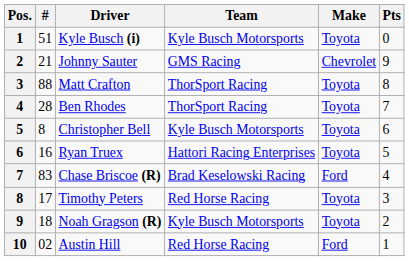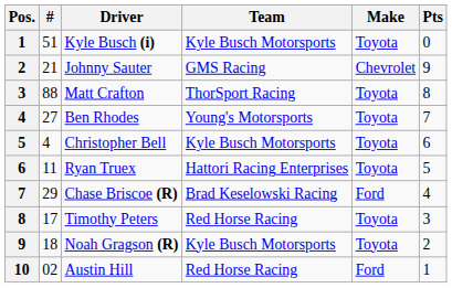Ben Rhodes | #: 28 -> 27
Ben Rhodes | Team: ThorSport Racing -> Young's Motorsports
Christopher Bell | #: 8 -> 4
Ryan Truex | #: 16 -> 11
Chase Briscoe (R) | #: 83 -> 29
